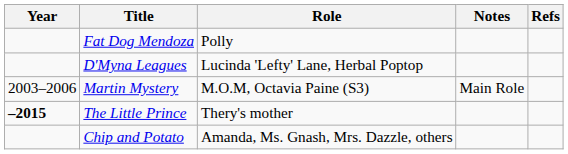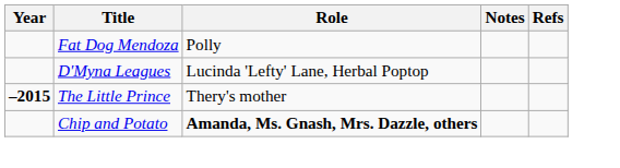- row: 2003–2006 | Martin Mystery | M.O.M, Octavia Paine (S3) | Main Role
Chip and Potato | Role: normal -> bold
